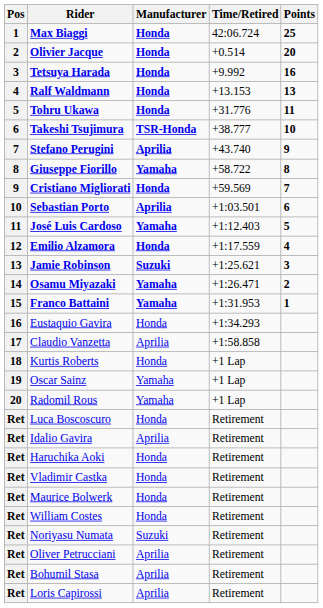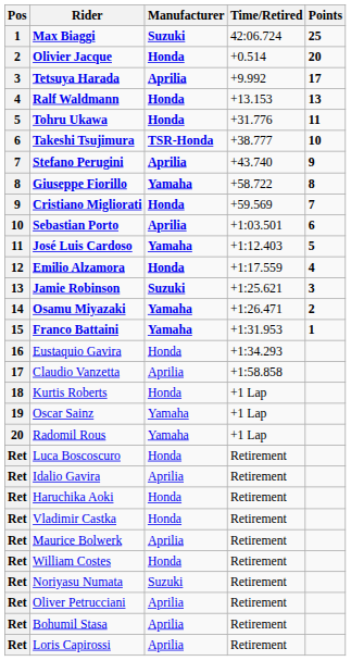Max Biaggi | Manufacturer: Honda -> Suzuki
Tetsuya Harada | Manufacturer: Honda -> Aprilia
Tetsuya Harada | Points: 16 -> 17
Maurice Bolwerk | Manufacturer: Honda -> Aprilia
